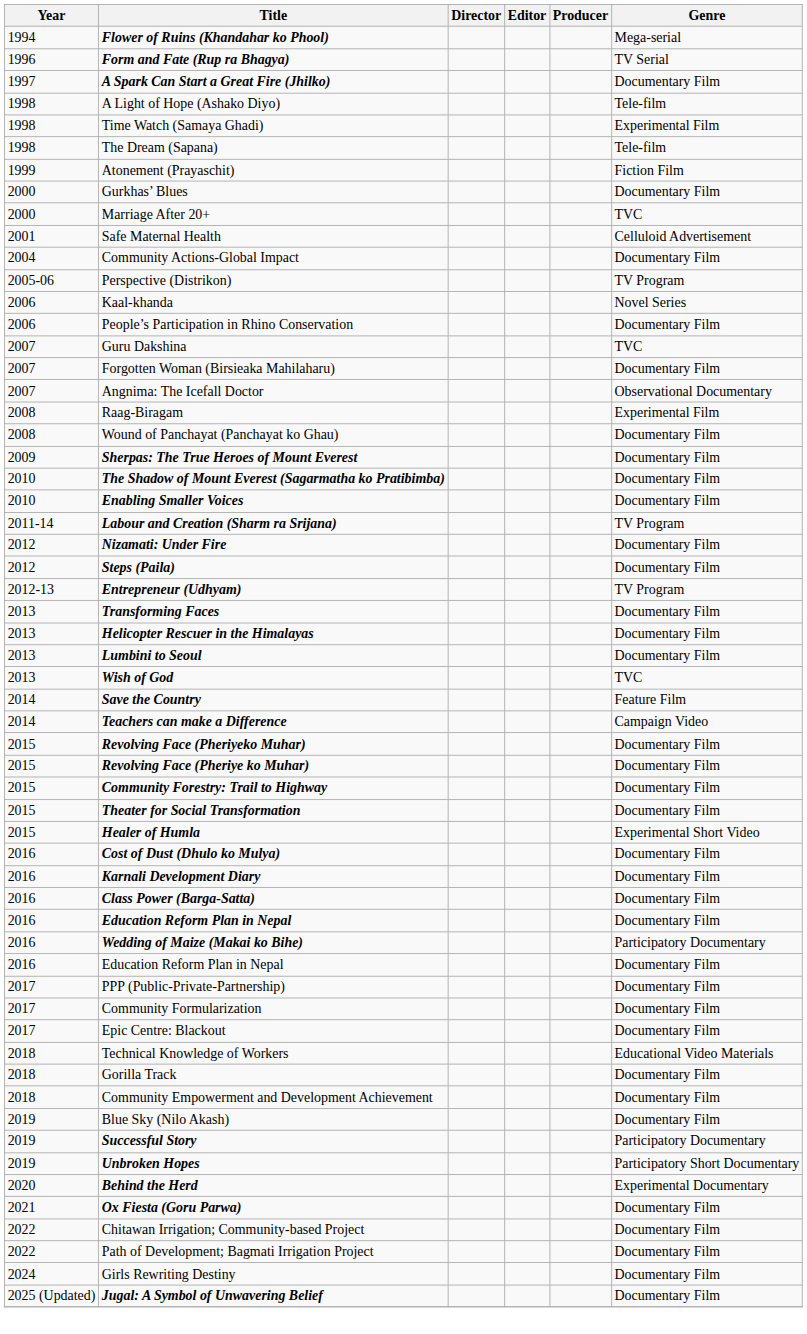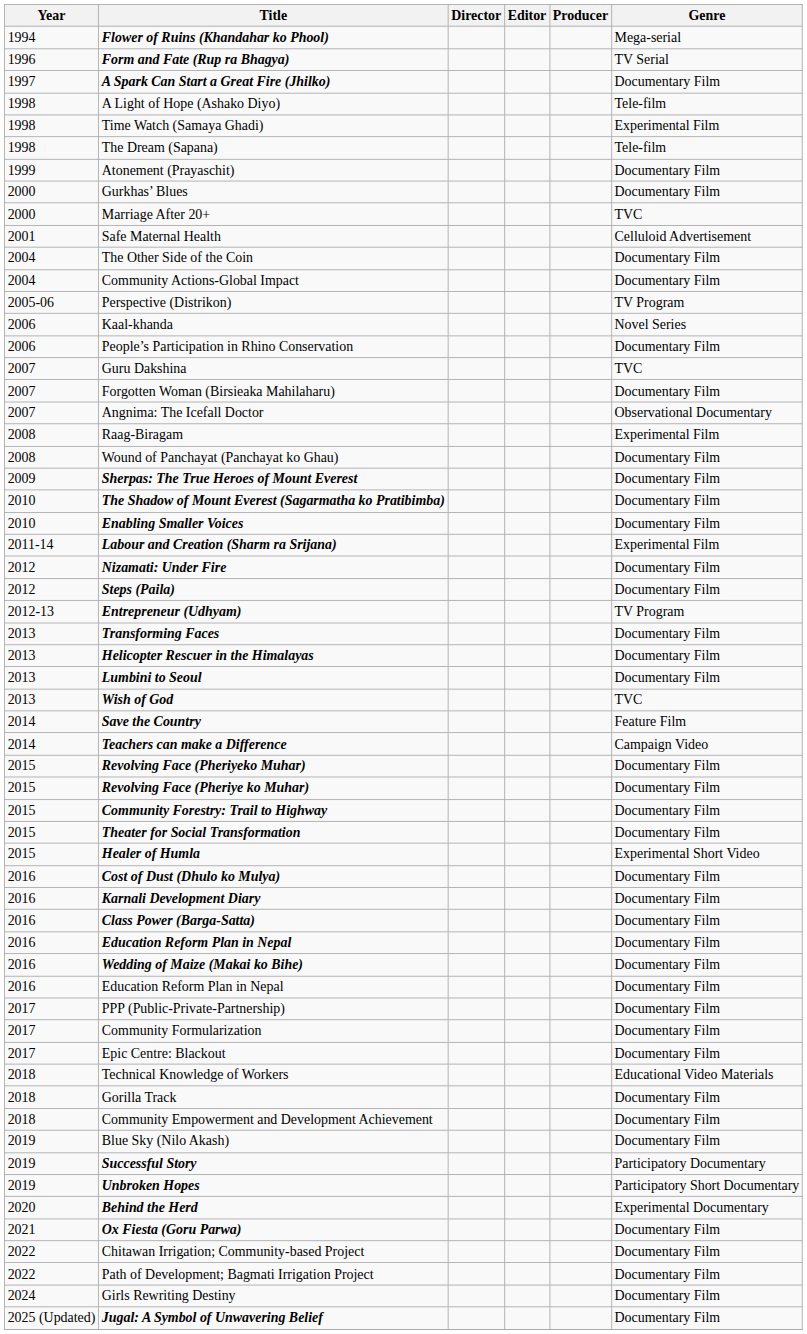Atonement (Prayaschit) | Genre: Fiction Film -> Documentary Film
+ row: 2004 | The Other Side of the Coin | Documentary Film
Labour and Creation (Sharm ra Srijana) | Genre: TV Program -> Experimental Film
Wedding of Maize (Makai ko Bihe) | Genre: Participatory Documentary -> Documentary Film
